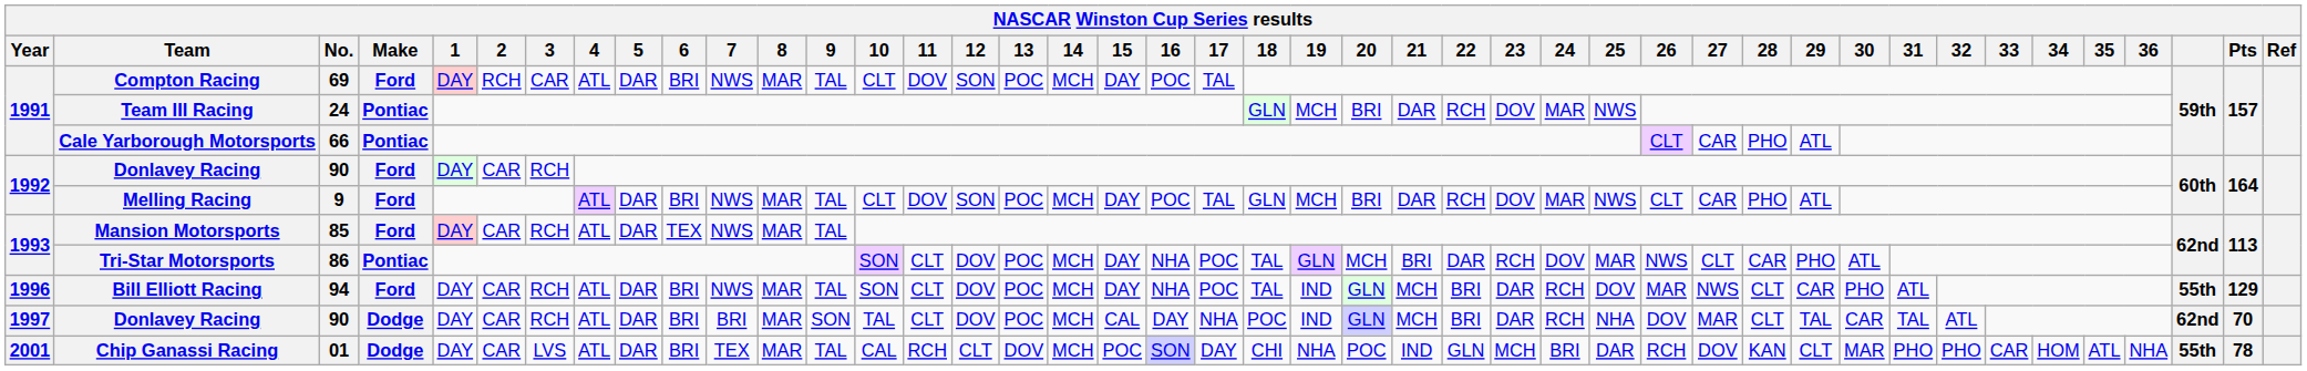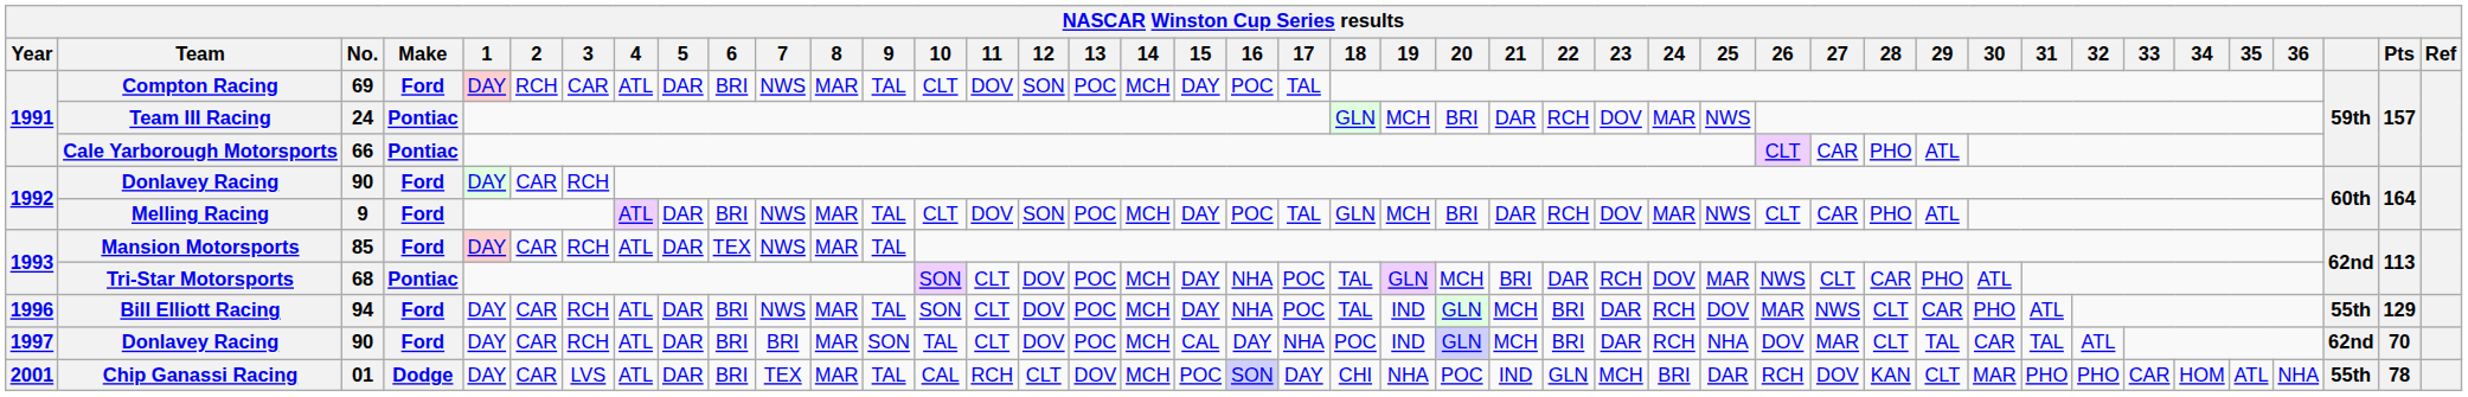Tri-Star Motorsports | No.: 86 -> 68
1997 / Donlavey Racing | Make: Dodge -> Ford
